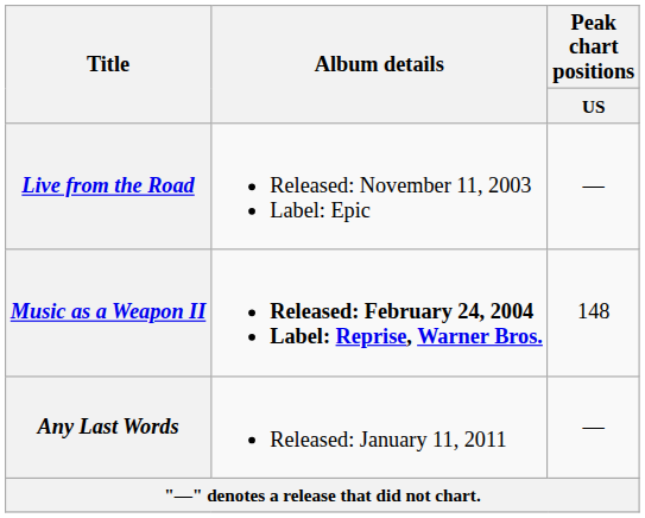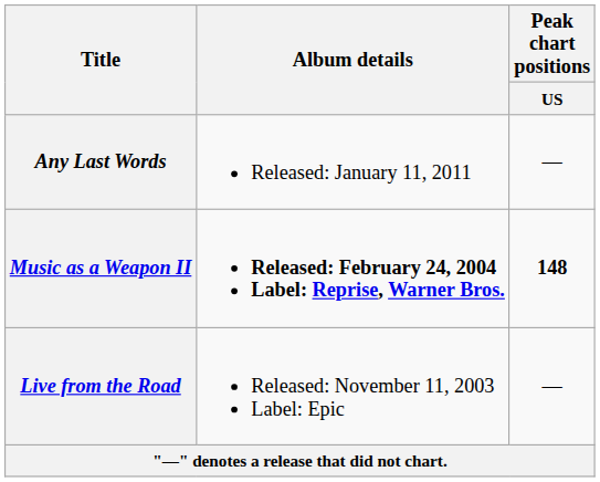rows swapped: Live from the Road <-> Any Last Words
Music as a Weapon II | Peak chart positions / US: normal -> bold
